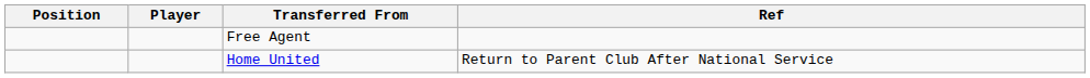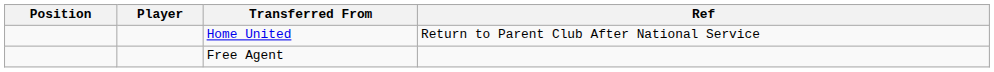rows swapped: Free Agent <-> Home United
